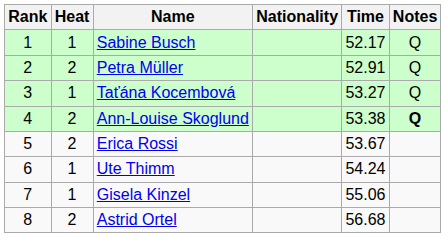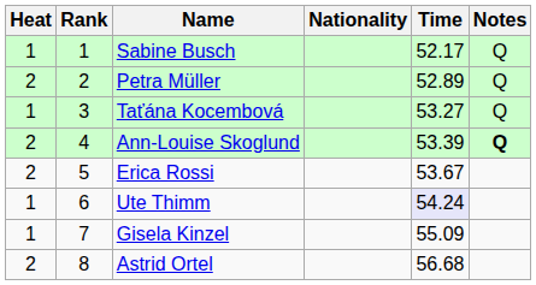columns swapped: Rank <-> Heat
Petra Müller | Time: 52.91 -> 52.89
Ann-Louise Skoglund | Time: 53.38 -> 53.39
Ute Thimm | Time: no background -> lavender background
Gisela Kinzel | Time: 55.06 -> 55.09
